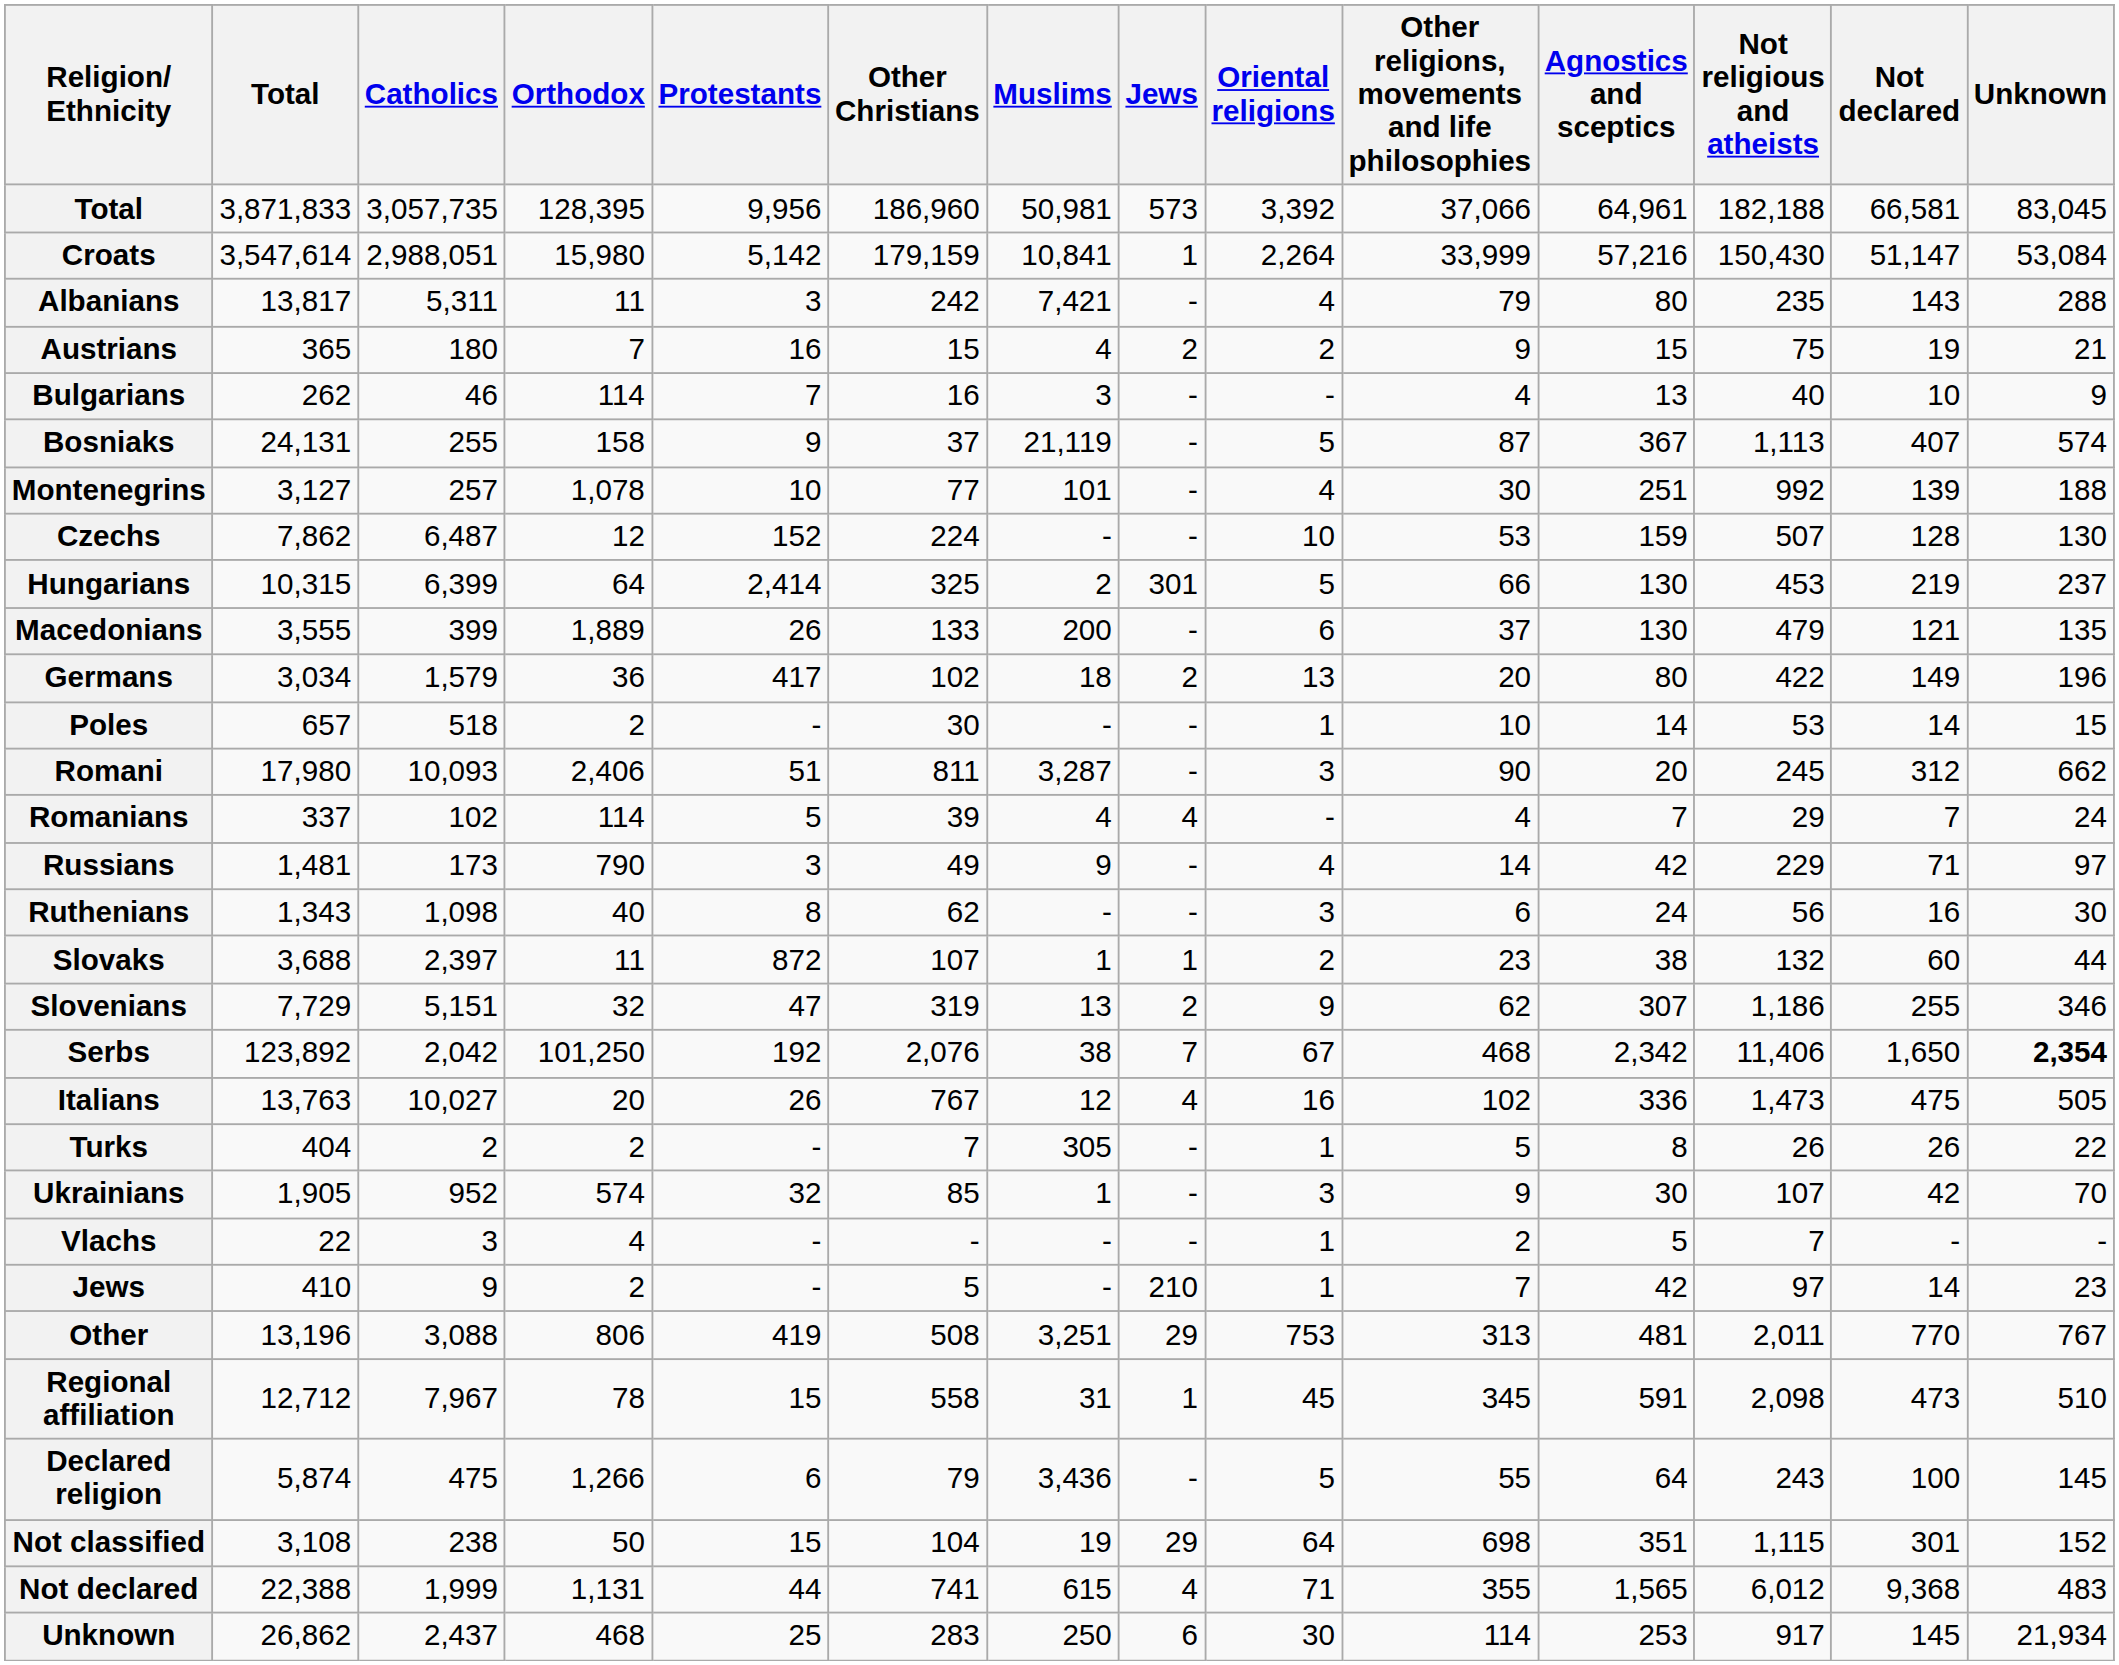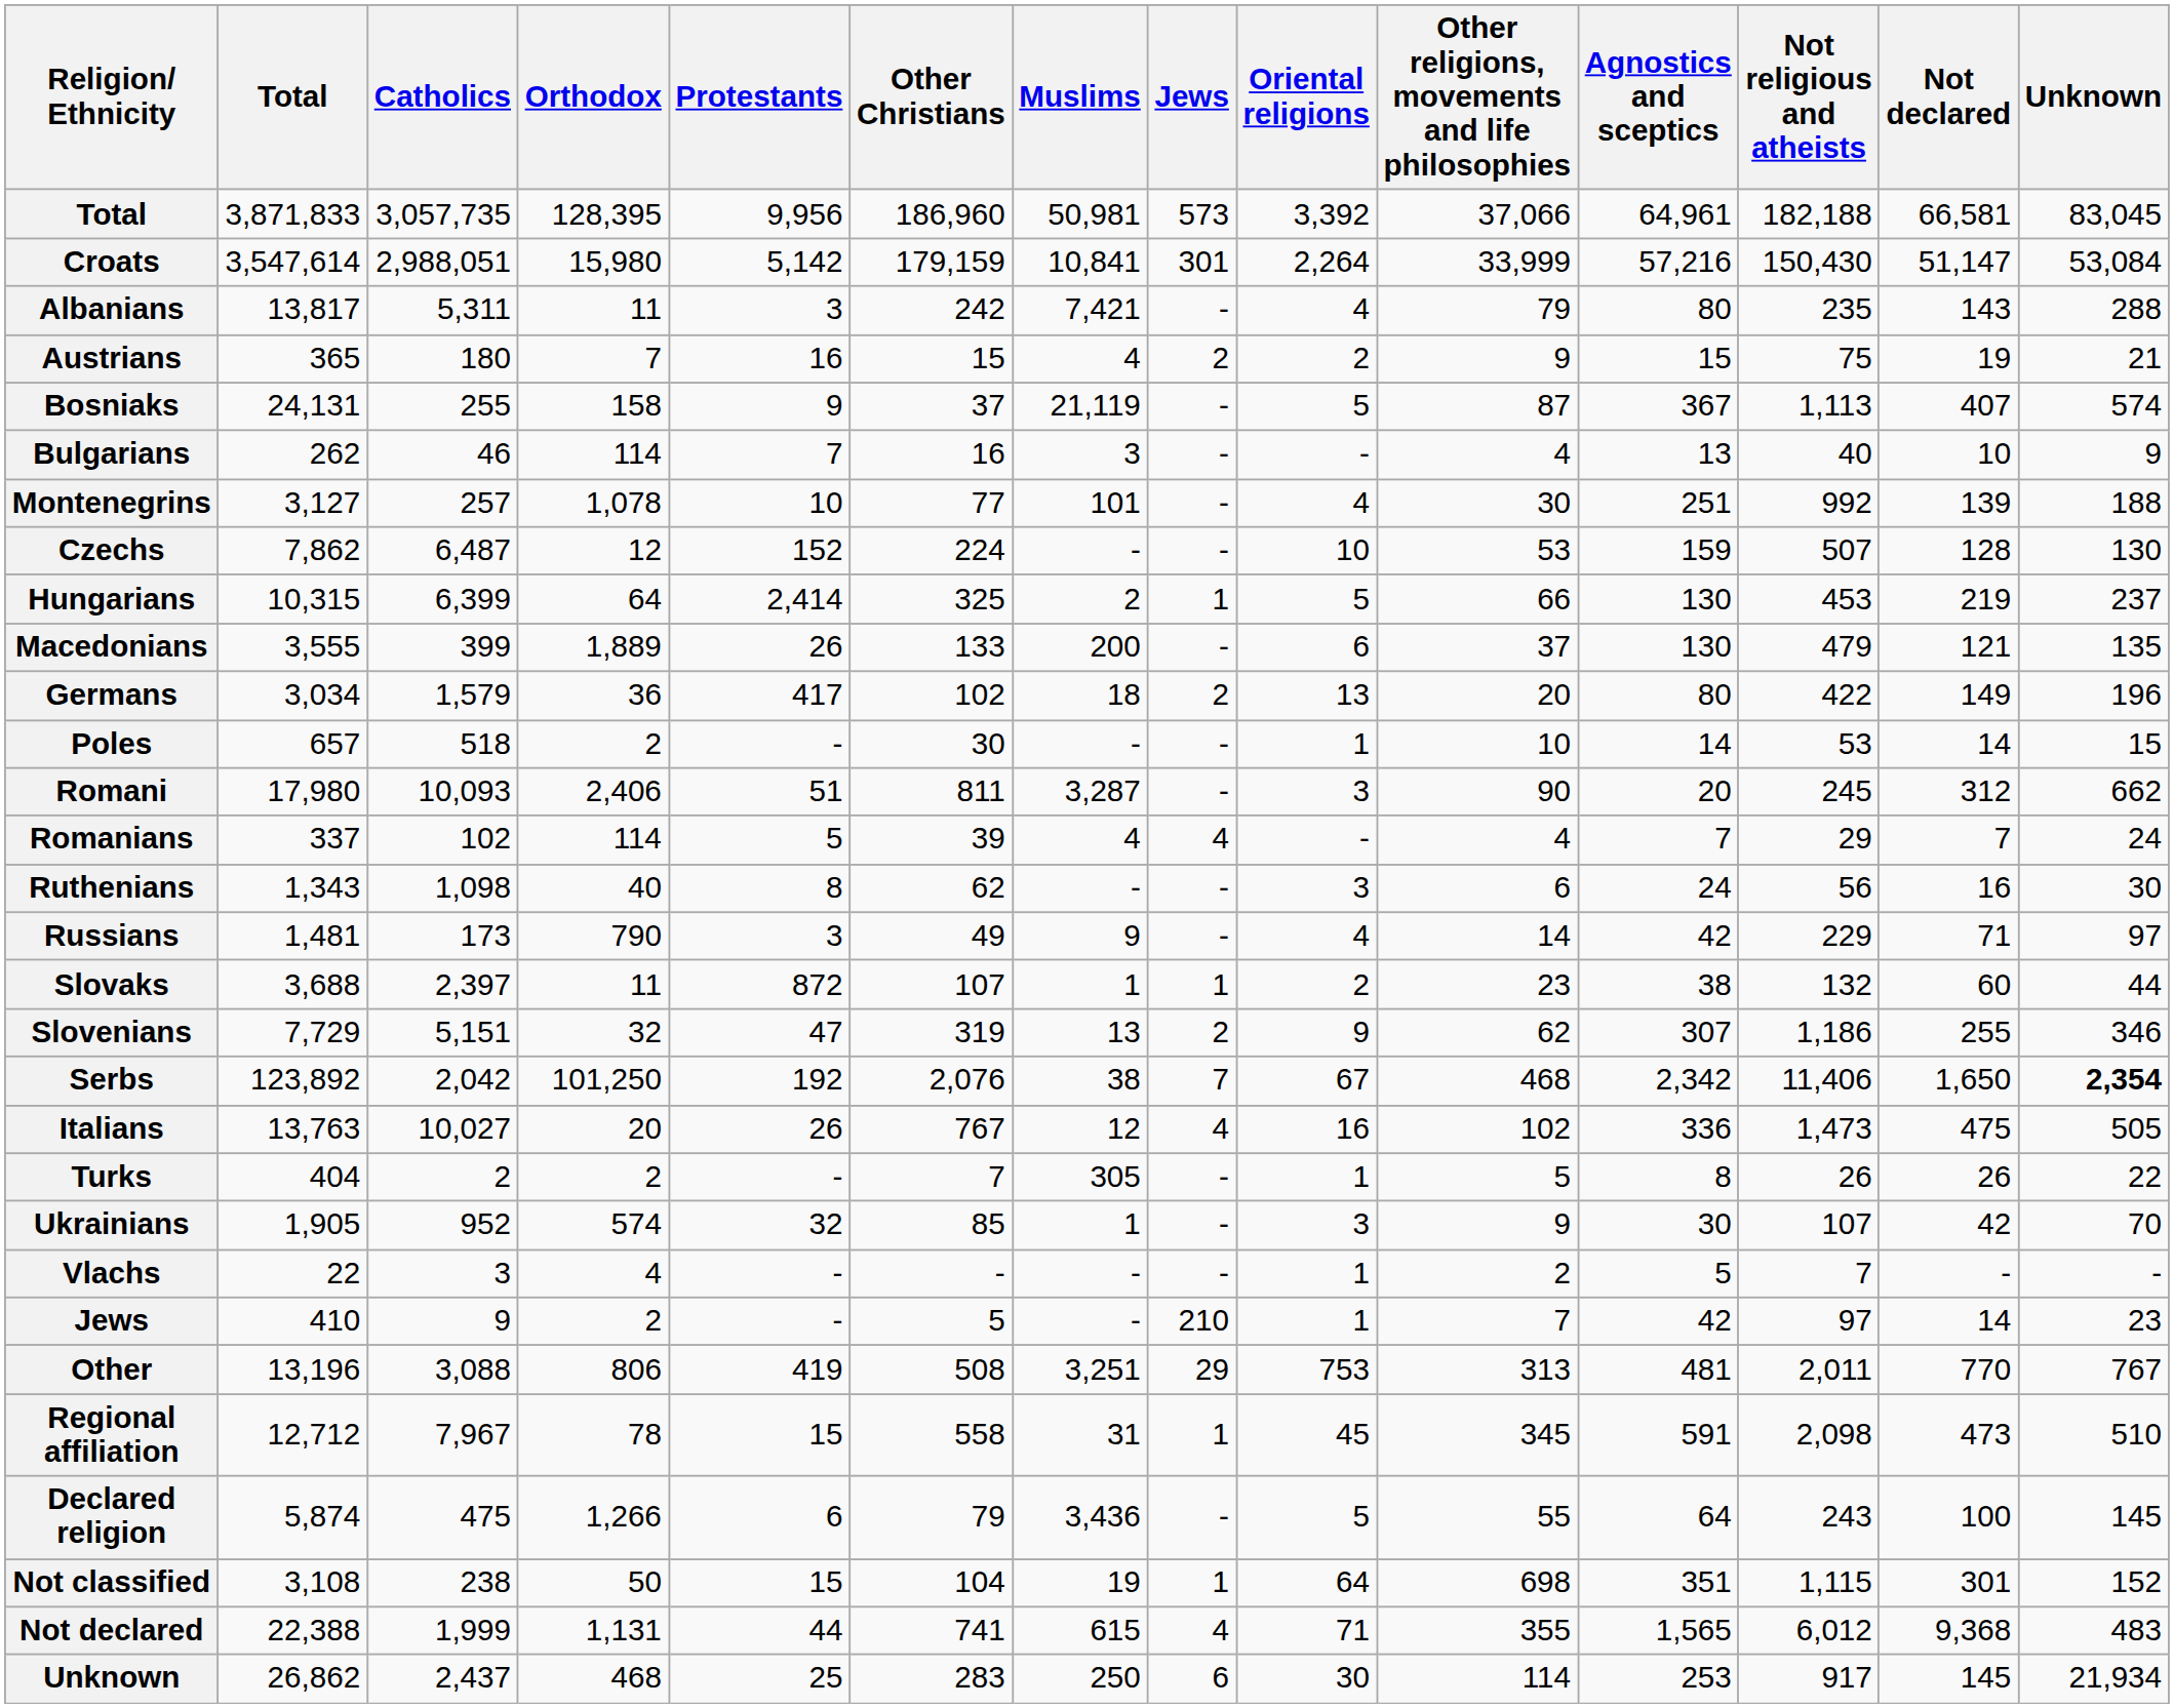Croats | Jews: 1 -> 301
rows swapped: Bosniaks <-> Bulgarians
Hungarians | Jews: 301 -> 1
rows swapped: Russians <-> Ruthenians
Not classified | Jews: 29 -> 1
